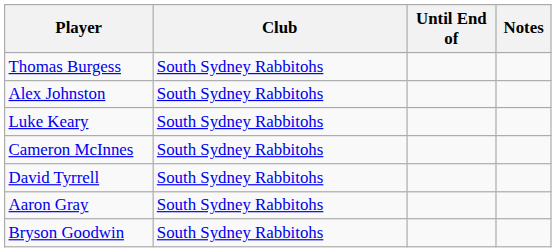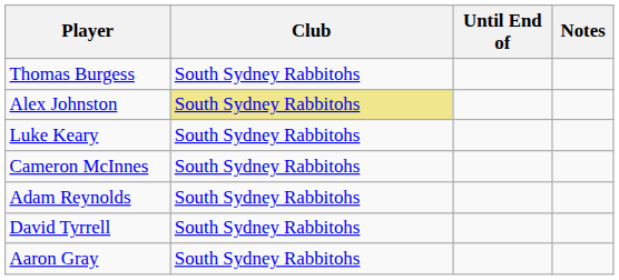Alex Johnston | Club: no background -> khaki background
+ row: Adam Reynolds | South Sydney Rabbitohs
- row: Bryson Goodwin | South Sydney Rabbitohs
